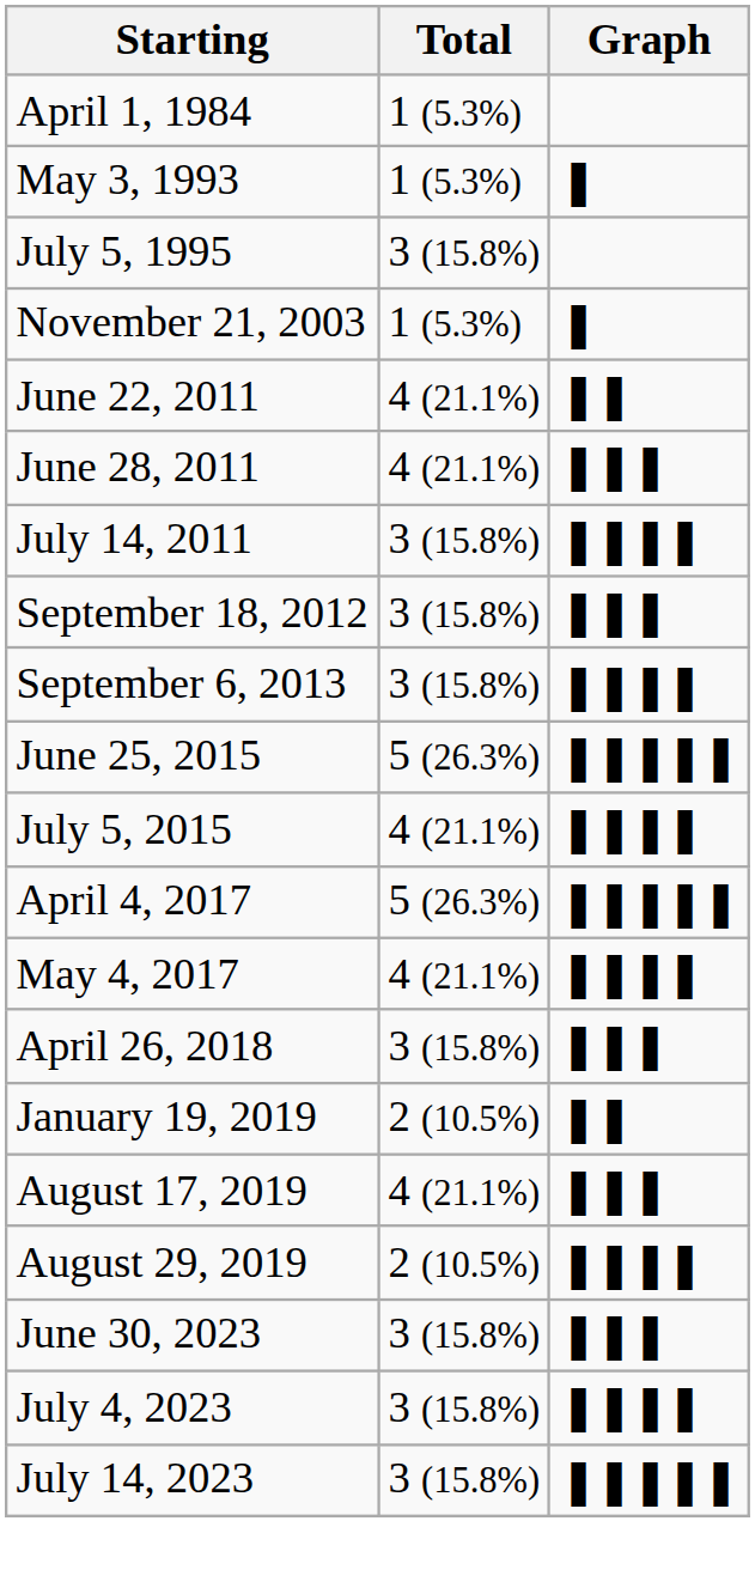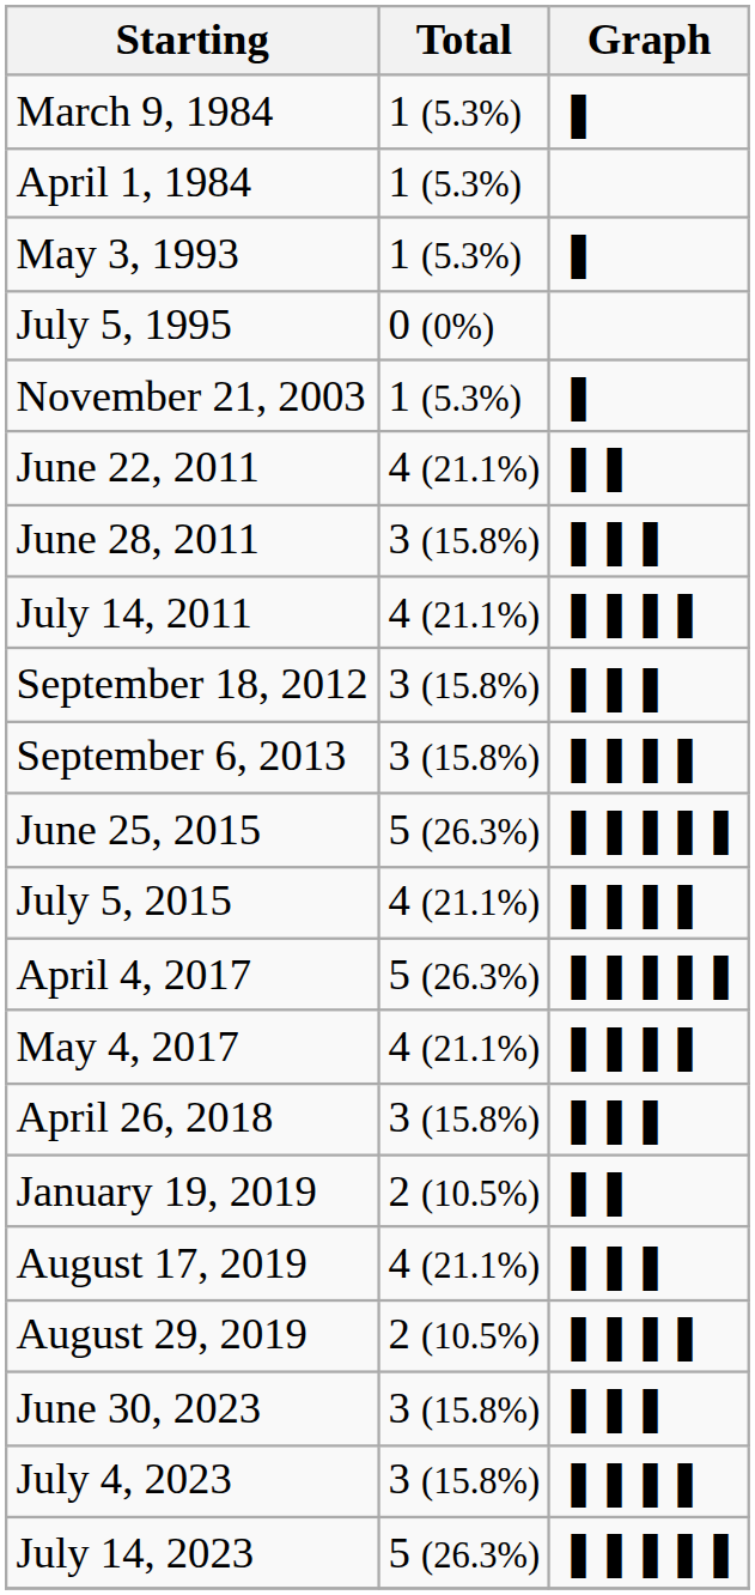+ row: March 9, 1984 | 1 (5.3%) | ❚
July 5, 1995 | Total: 3 (15.8%) -> 0 (0%)
June 28, 2011 | Total: 4 (21.1%) -> 3 (15.8%)
July 14, 2011 | Total: 3 (15.8%) -> 4 (21.1%)
July 14, 2023 | Total: 3 (15.8%) -> 5 (26.3%)
